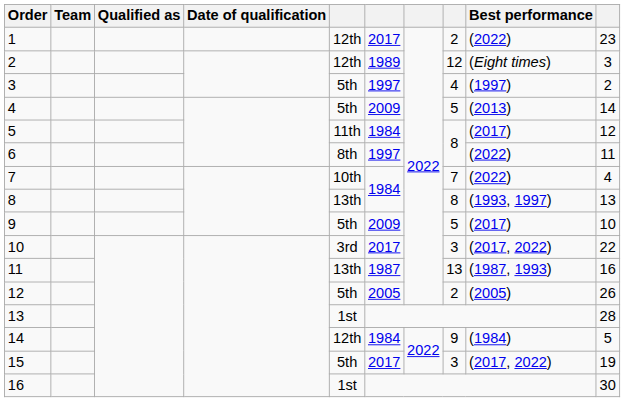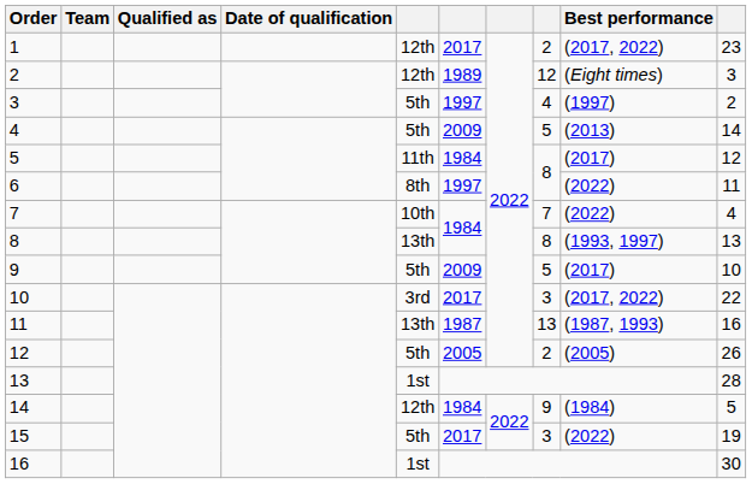1 | Best performance: (2022) -> (2017, 2022)
15 | Best performance: (2017, 2022) -> (2022)
